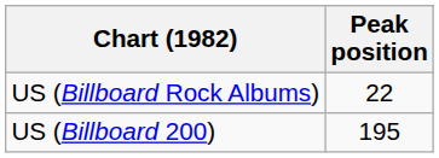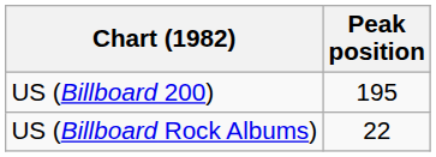rows swapped: US (Billboard 200) <-> US (Billboard Rock Albums)
